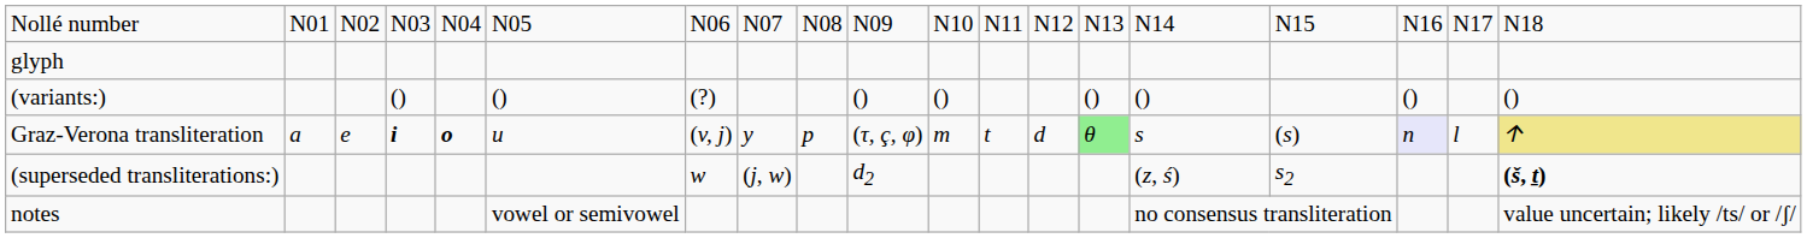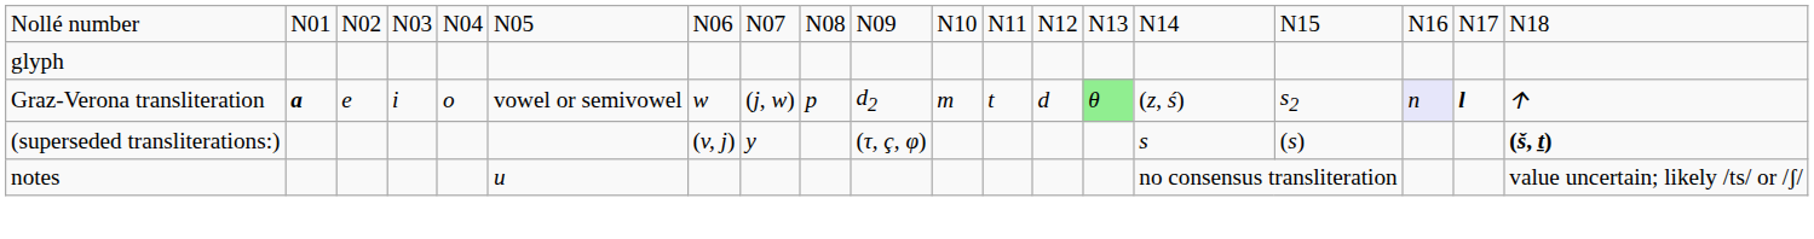- row: (variants:) | () | () | (?) | () | () | () | () | () | ()
Graz-Verona transliteration | column 2: normal -> bold
Graz-Verona transliteration | column 4: bold -> normal
Graz-Verona transliteration | column 5: bold -> normal
Graz-Verona transliteration | column 6: u -> vowel or semivowel
Graz-Verona transliteration | column 7: (v, j) -> w
Graz-Verona transliteration | column 8: y -> (j, w)
Graz-Verona transliteration | column 10: (τ, ç, φ) -> d2
Graz-Verona transliteration | column 15: s -> (z, ś)
Graz-Verona transliteration | column 16: (s) -> s2
Graz-Verona transliteration | column 18: normal -> bold
Graz-Verona transliteration | column 19: khaki background -> no background
(superseded transliterations:) | column 7: w -> (v, j)
(superseded transliterations:) | column 8: (j, w) -> y
(superseded transliterations:) | column 10: d2 -> (τ, ç, φ)
(superseded transliterations:) | column 15: (z, ś) -> s
(superseded transliterations:) | column 16: s2 -> (s)
notes | column 6: vowel or semivowel -> u
